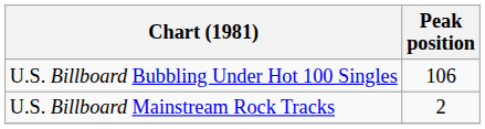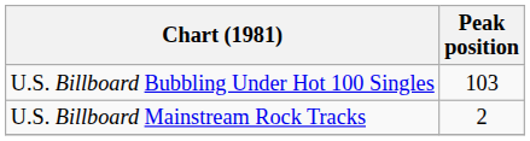U.S. Billboard Bubbling Under Hot 100 Singles | Peak position: 106 -> 103
